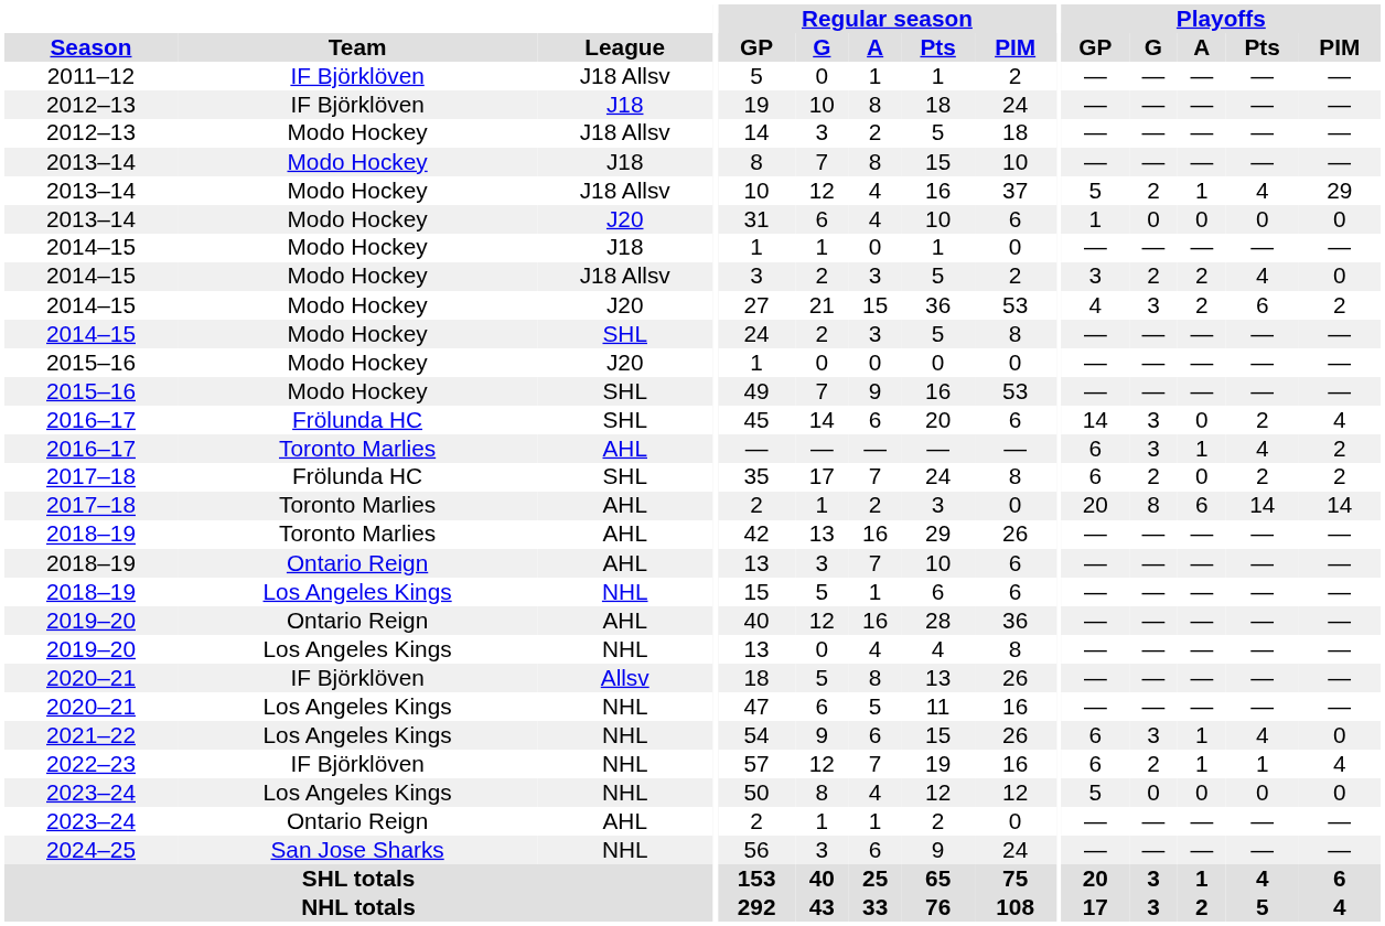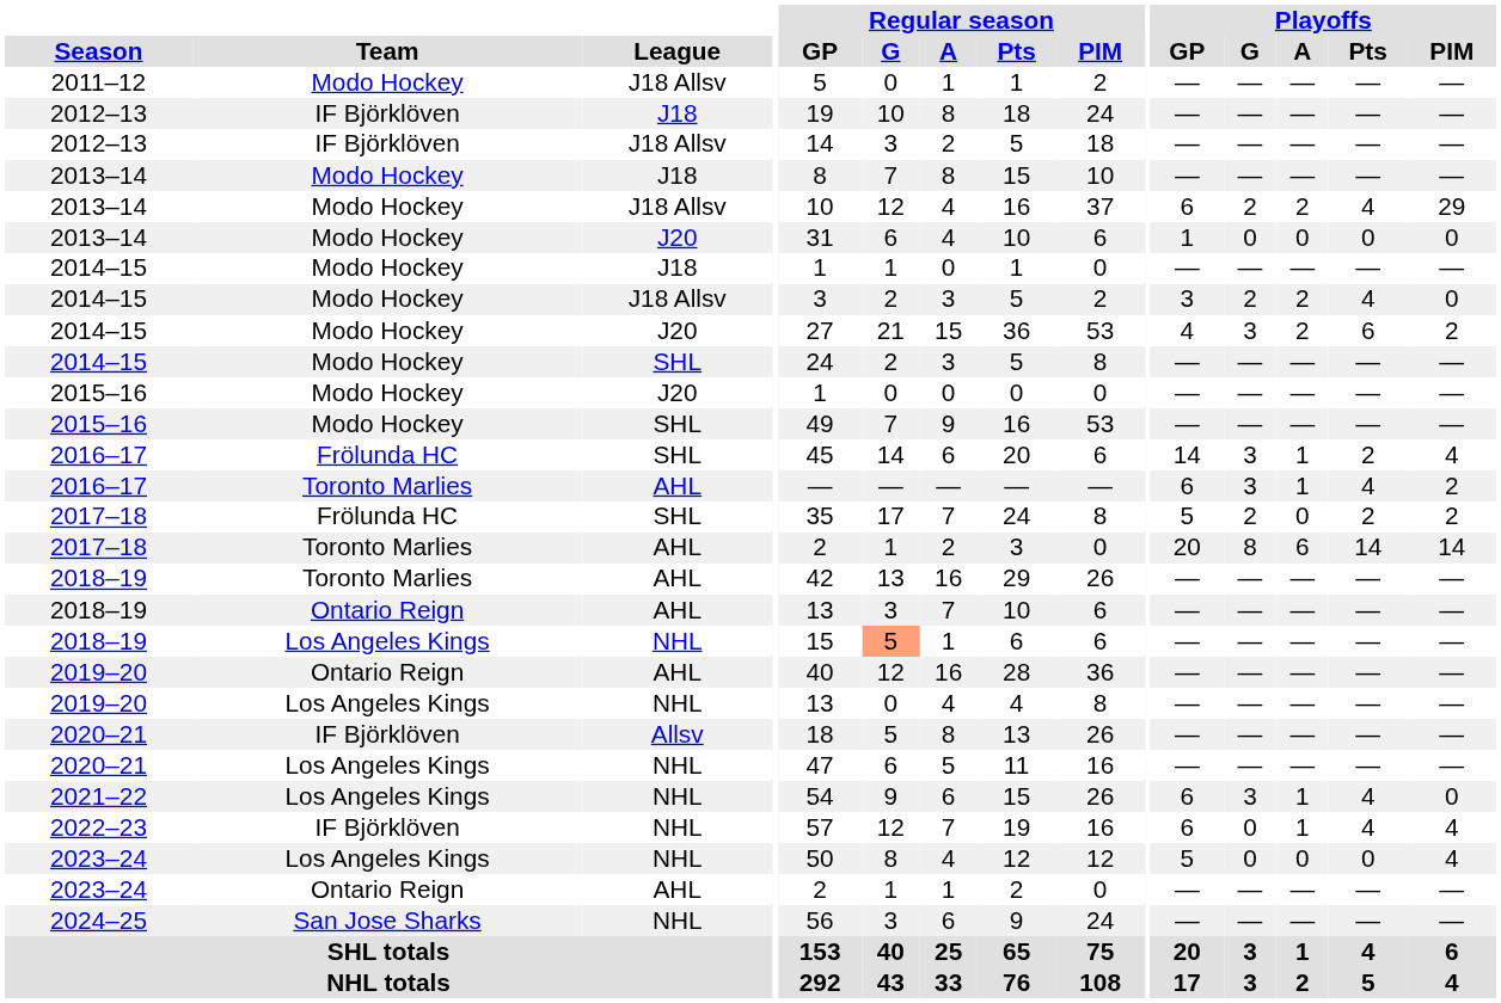2011–12 | Team: IF Björklöven -> Modo Hockey
2012–13 / J18 Allsv | Team: Modo Hockey -> IF Björklöven
2013–14 / J18 Allsv | Playoffs / GP: 5 -> 6
2013–14 / J18 Allsv | Playoffs / A: 1 -> 2
2016–17 / SHL | Playoffs / A: 0 -> 1
2017–18 / SHL | Playoffs / GP: 6 -> 5
2018–19 / NHL | Regular season / G: no background -> lightsalmon background
2022–23 | Playoffs / G: 2 -> 0
2022–23 | Playoffs / Pts: 1 -> 4
2023–24 / NHL | Playoffs / PIM: 0 -> 4
